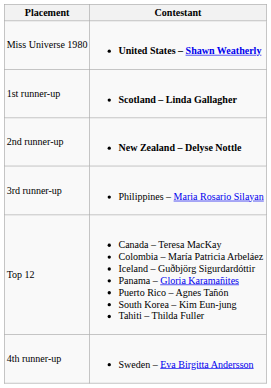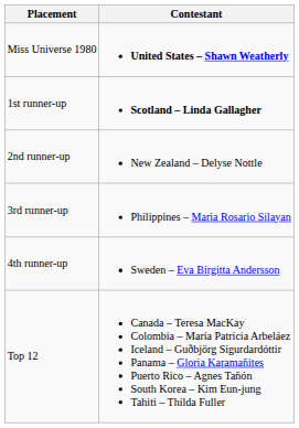2nd runner-up | Contestant: bold -> normal
rows swapped: 4th runner-up <-> Top 12
